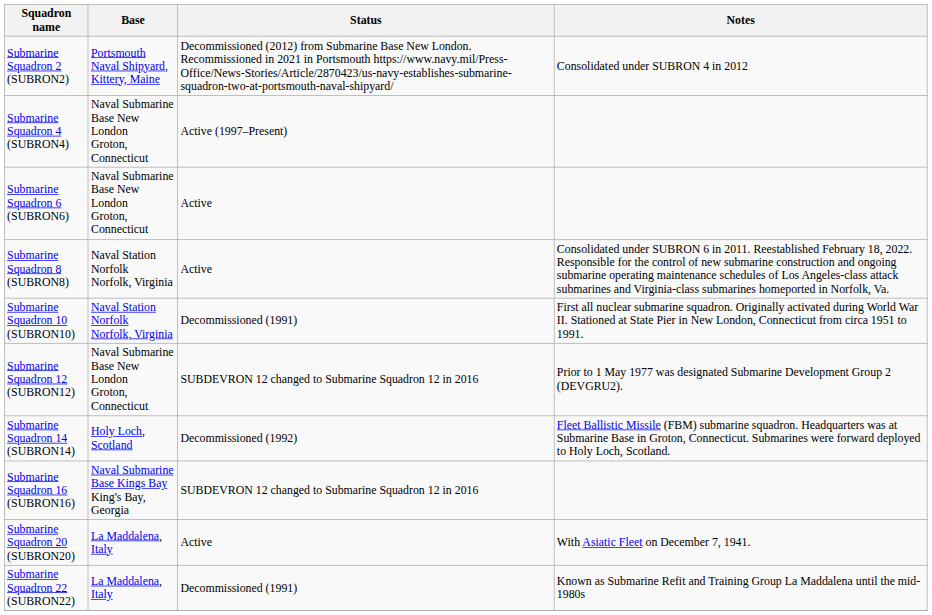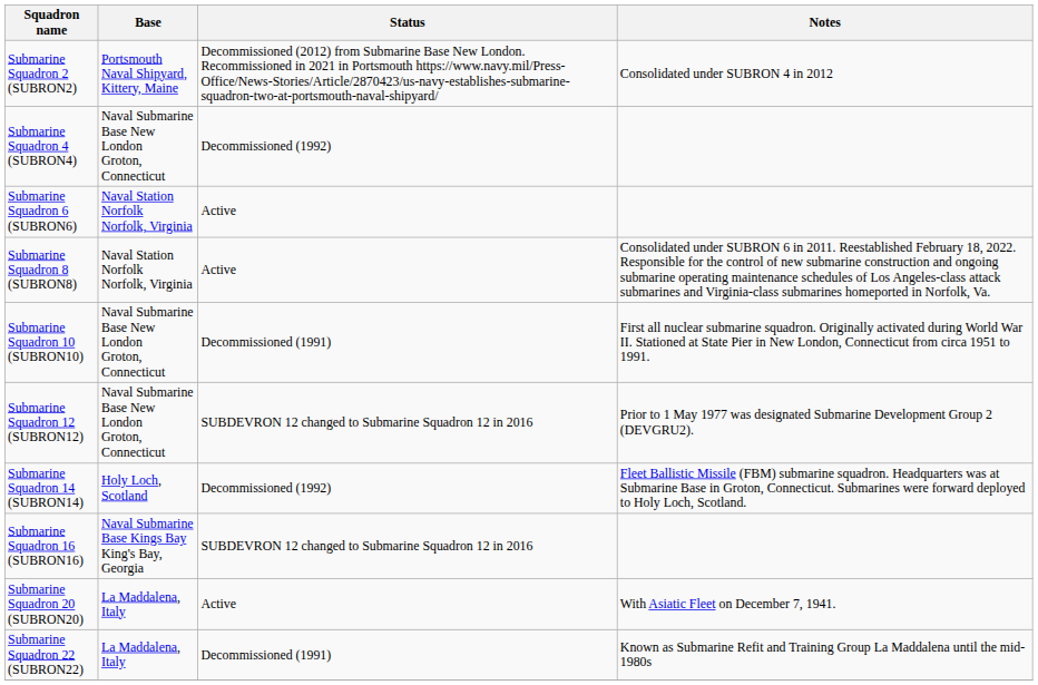Submarine Squadron 4 (SUBRON4) | Status: Active (1997–Present) -> Decommissioned (1992)
Submarine Squadron 6 (SUBRON6) | Base: Naval Submarine Base New London Groton, Connecticut -> Naval Station Norfolk Norfolk, Virginia
Submarine Squadron 10 (SUBRON10) | Base: Naval Station Norfolk Norfolk, Virginia -> Naval Submarine Base New London Groton, Connecticut
